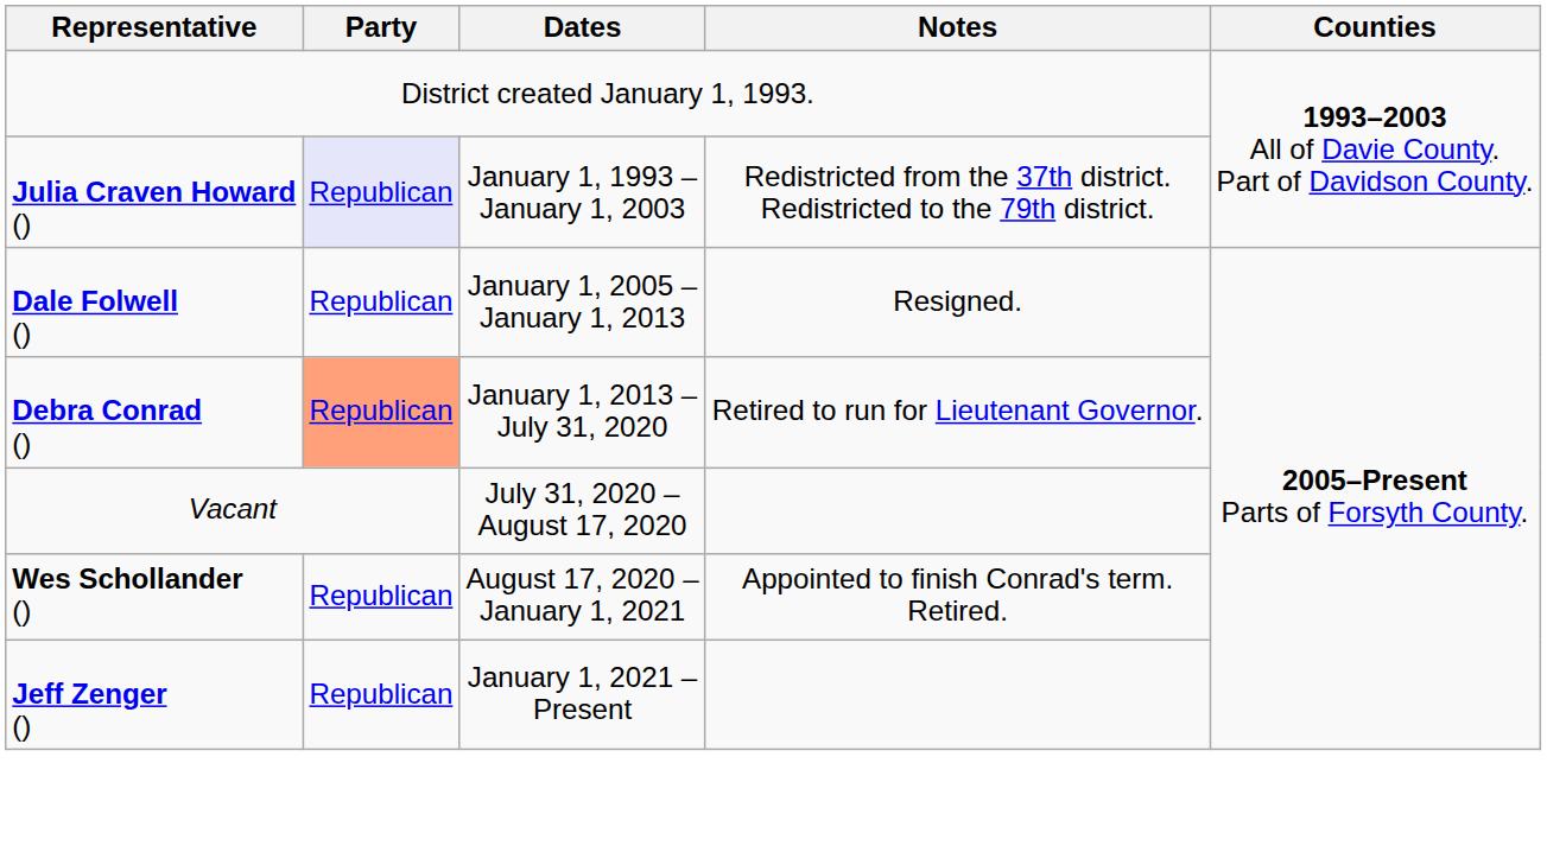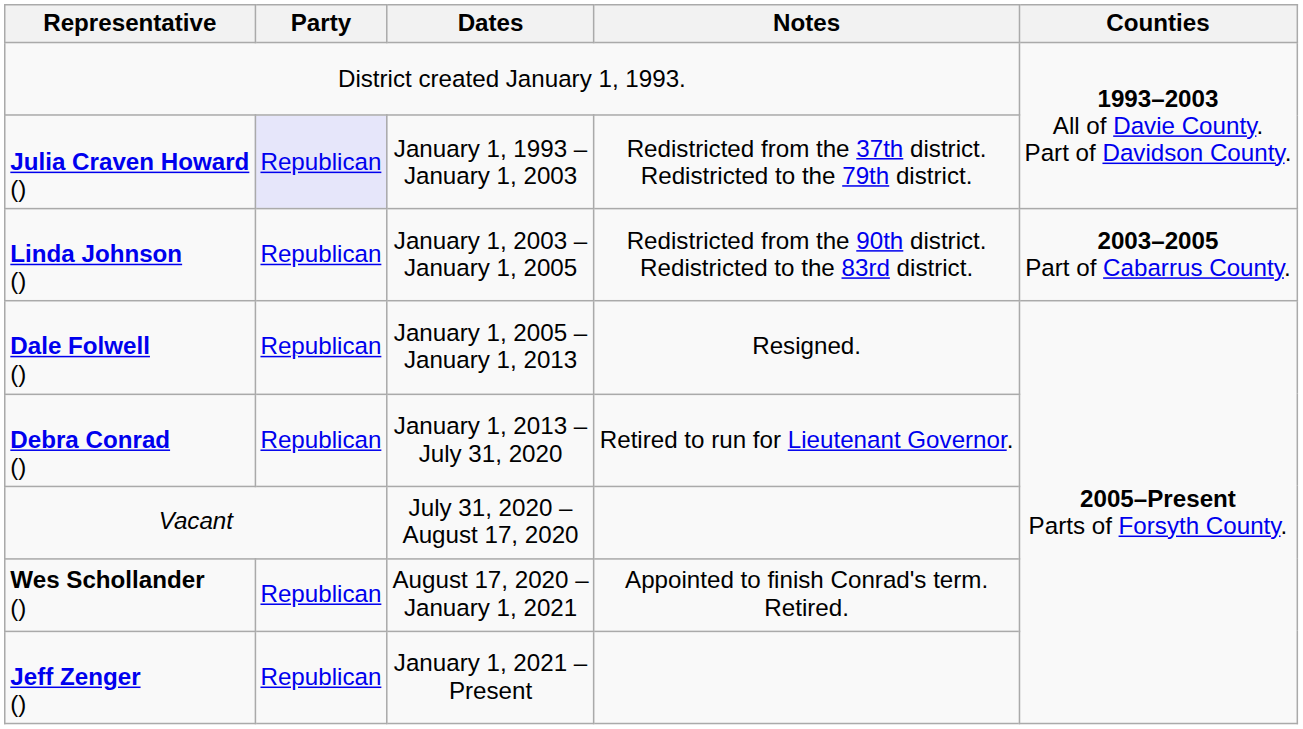+ row: Linda Johnson () | Republican | January 1, 2003 – January 1, 2005 | Redistricted from the 90th district. Redistricted to the 83rd district. | 2003–2005 Part of Cabarrus County.
Debra Conrad () | Party: lightsalmon background -> no background
